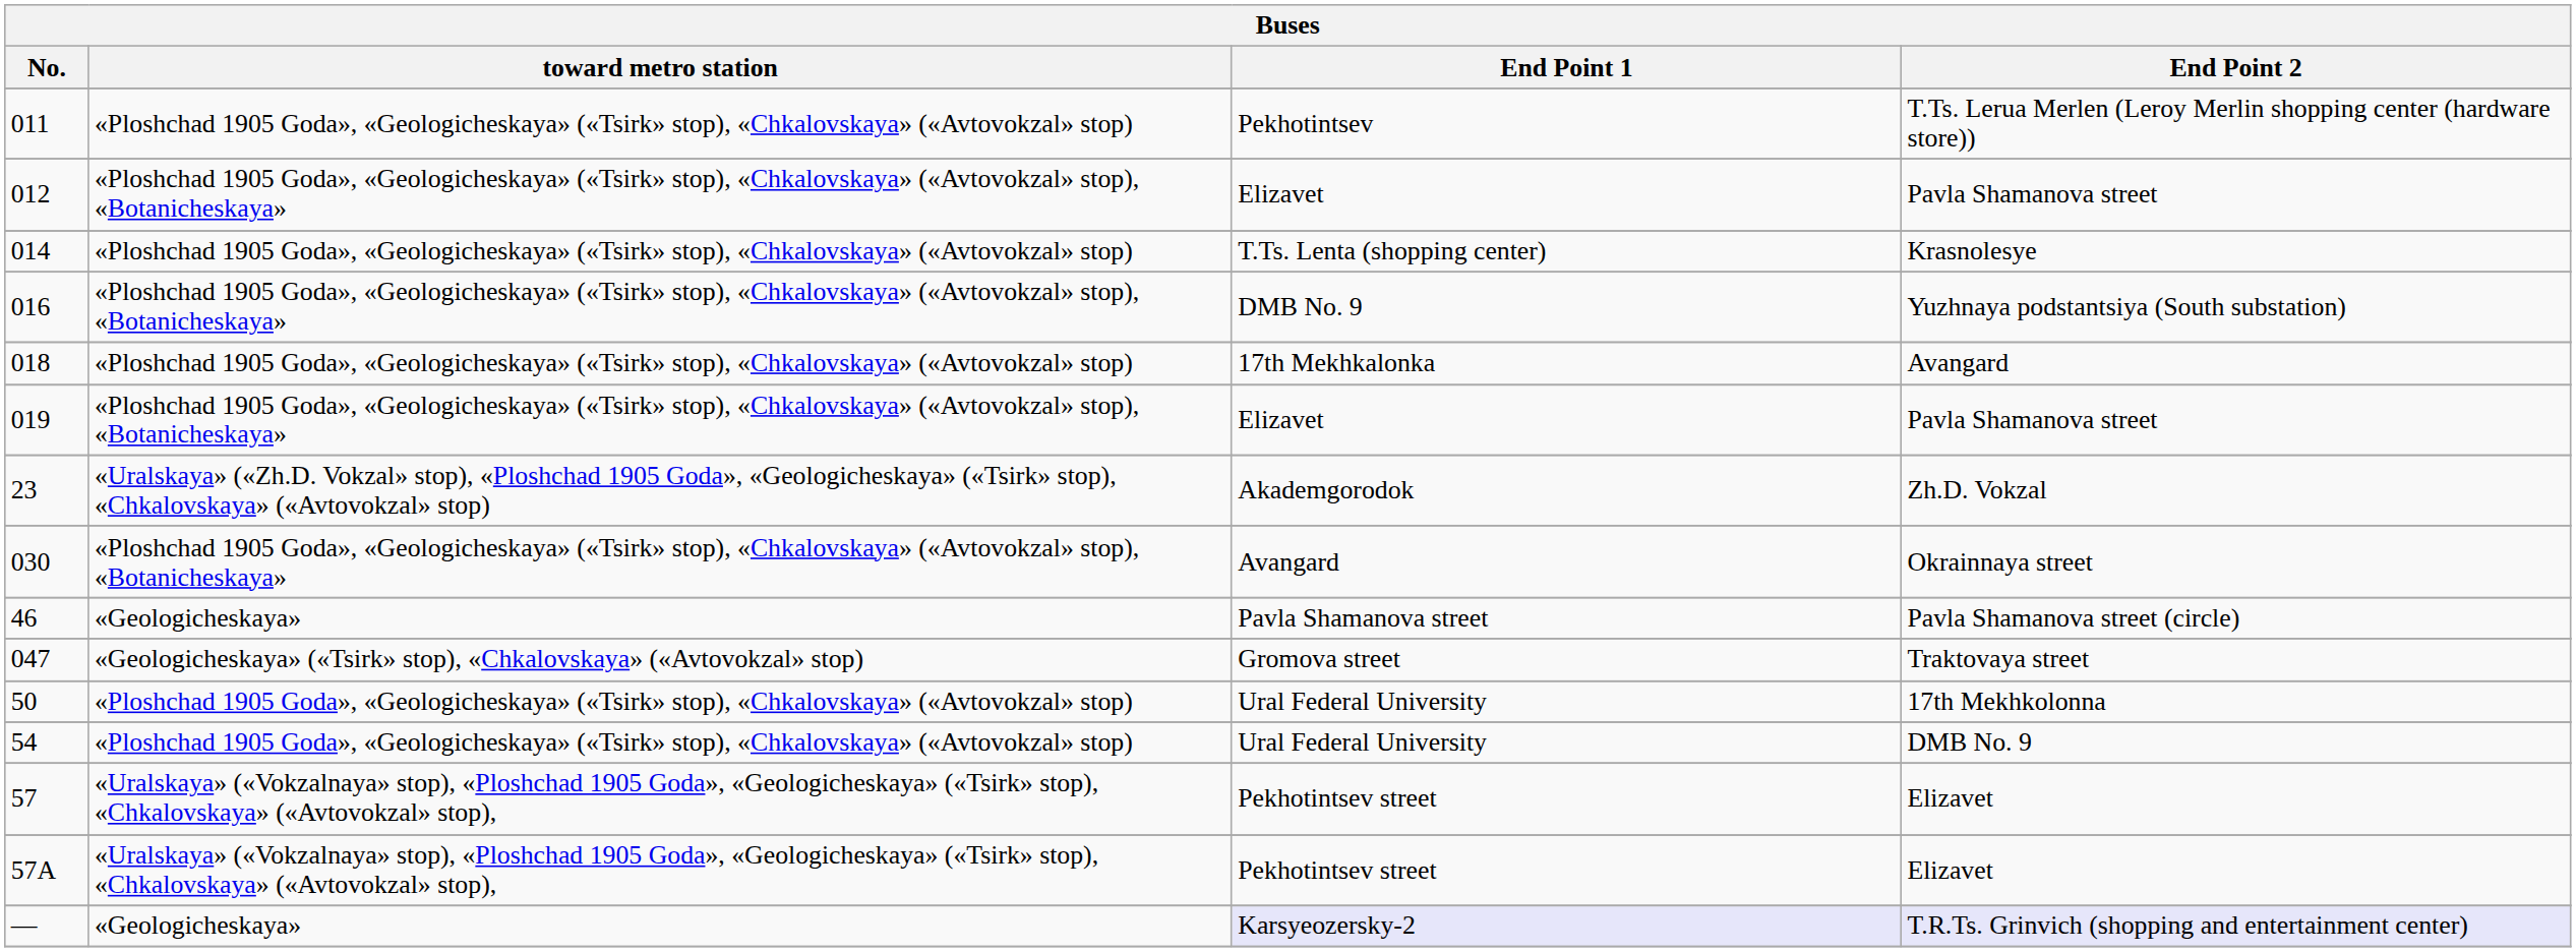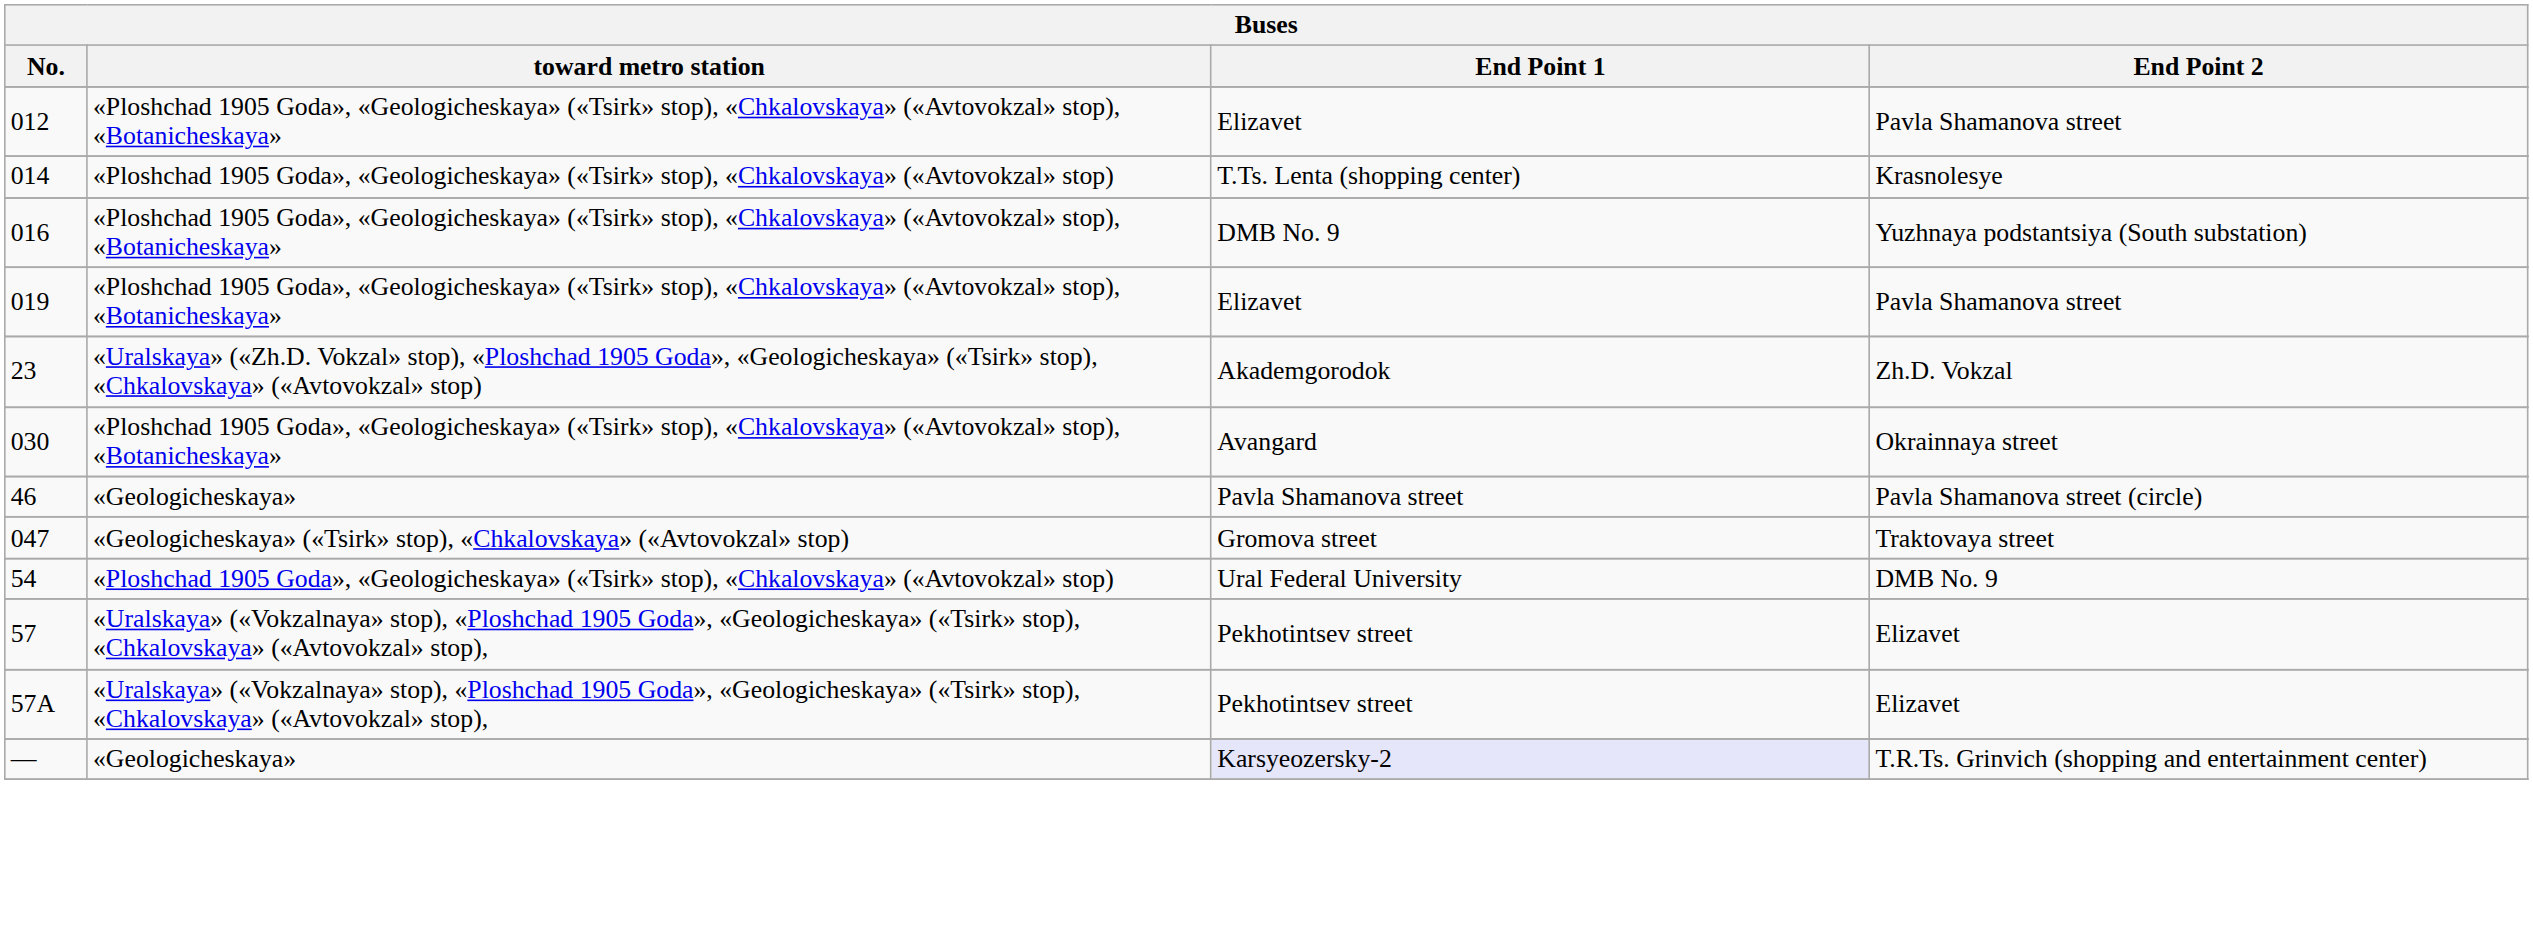- row: 011 | «Ploshchad 1905 Goda», «Geologicheskaya» («Tsirk» stop), «Chkalovskaya» («Avtovokzal» stop) | Pekhotintsev | T.Ts. Lerua Merlen (Leroy Merlin shopping center (hardware store))
- row: 018 | «Ploshchad 1905 Goda», «Geologicheskaya» («Tsirk» stop), «Chkalovskaya» («Avtovokzal» stop) | 17th Mekhkalonka | Avangard
- row: 50 | «Ploshchad 1905 Goda», «Geologicheskaya» («Tsirk» stop), «Chkalovskaya» («Avtovokzal» stop) | Ural Federal University | 17th Mekhkolonna
— | End Point 2: lavender background -> no background
